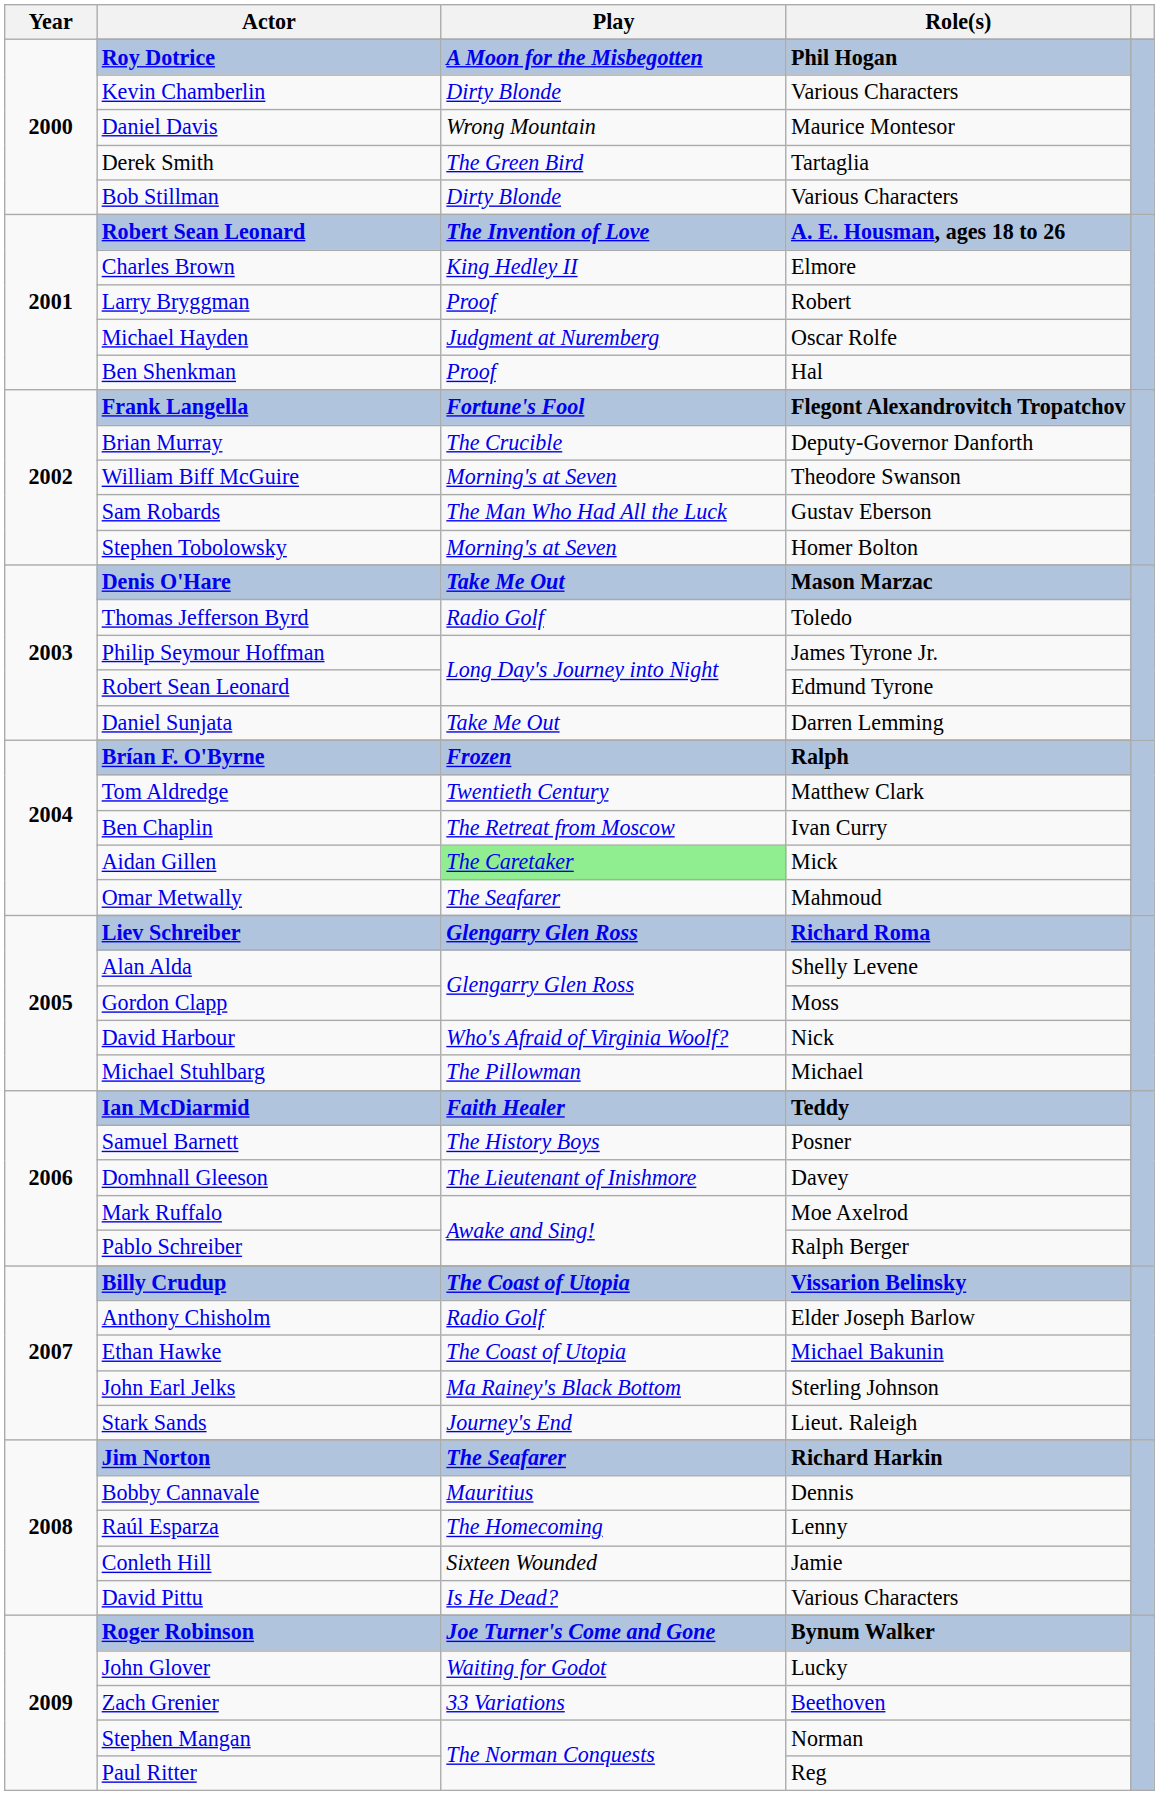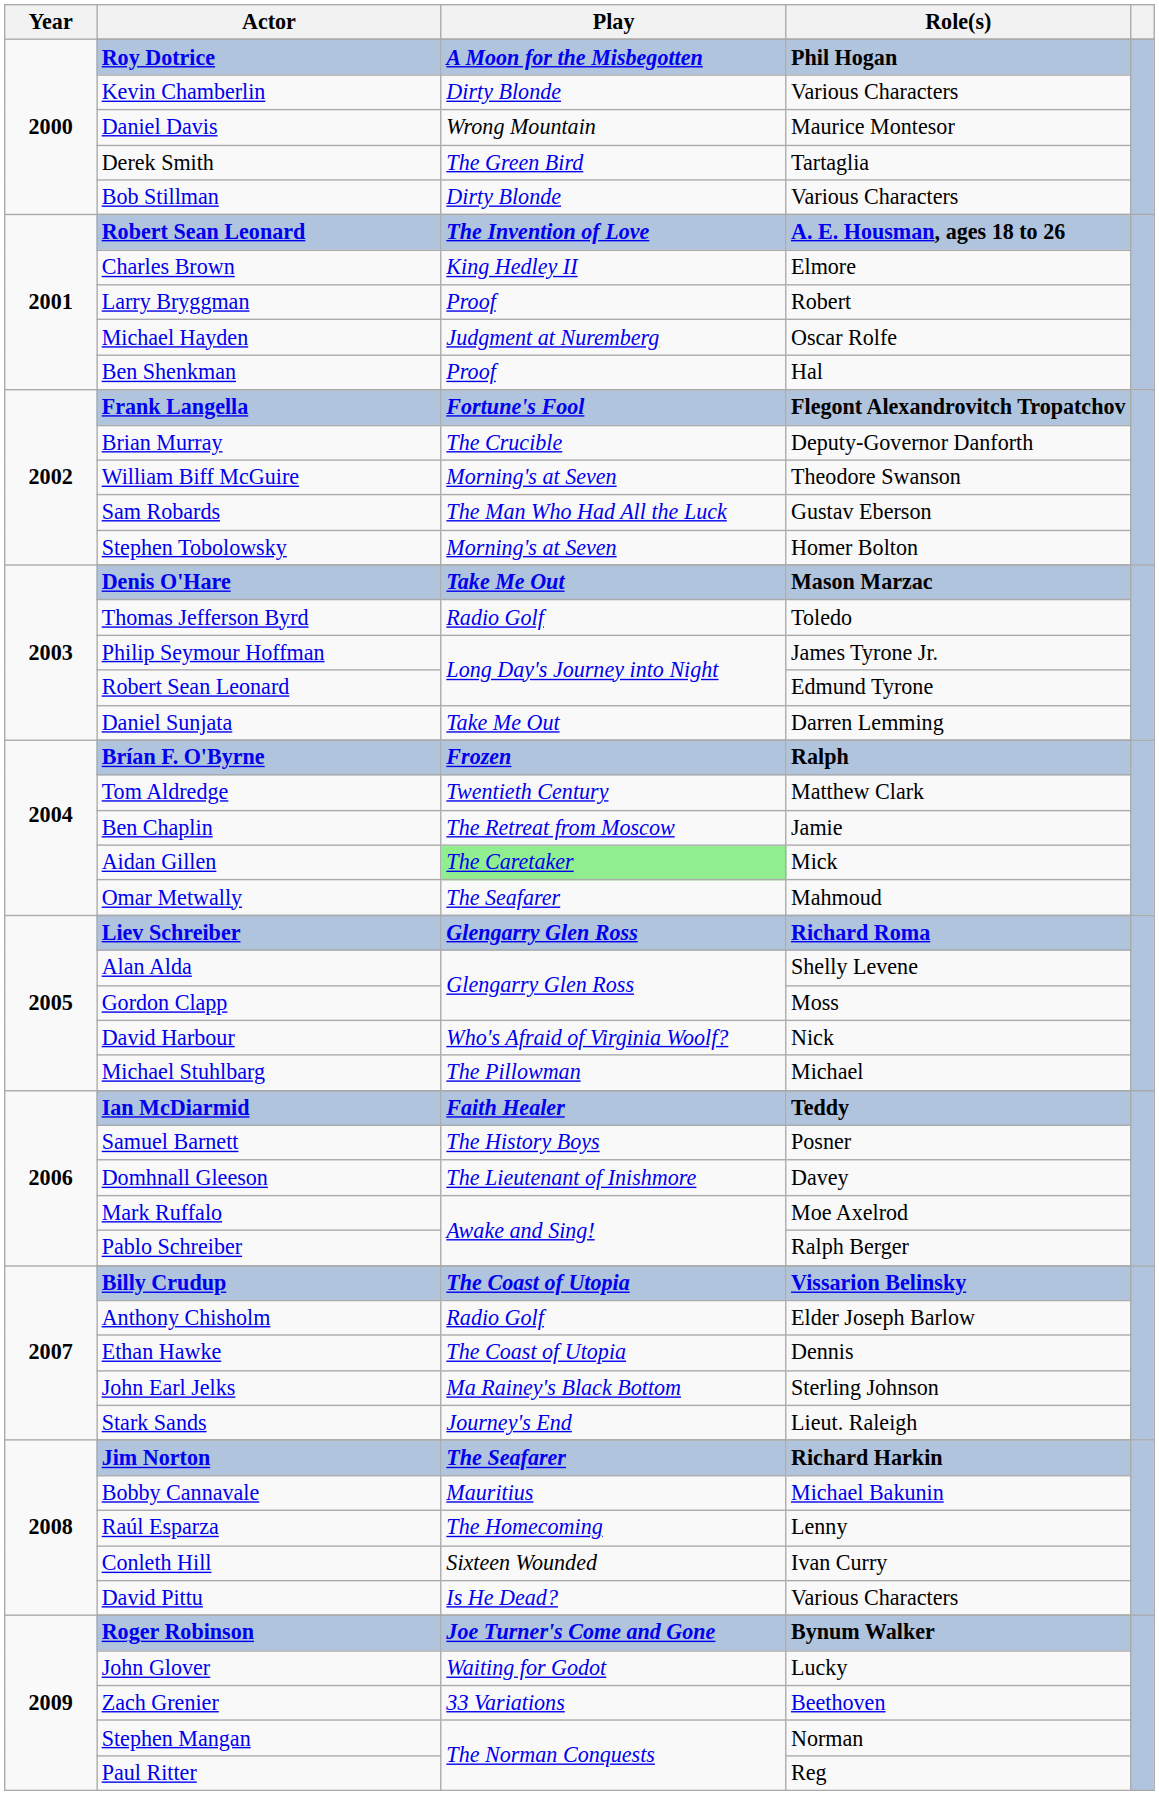Ben Chaplin | Role(s): Ivan Curry -> Jamie
Ethan Hawke | Role(s): Michael Bakunin -> Dennis
Bobby Cannavale | Role(s): Dennis -> Michael Bakunin
Conleth Hill | Role(s): Jamie -> Ivan Curry
